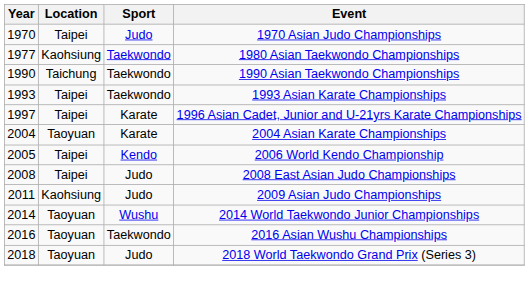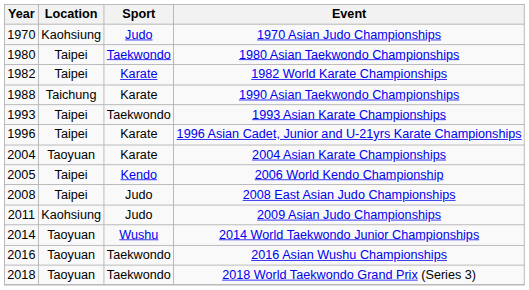1970 Asian Judo Championships | Location: Taipei -> Kaohsiung
1980 Asian Taekwondo Championships | Year: 1977 -> 1980
1980 Asian Taekwondo Championships | Location: Kaohsiung -> Taipei
+ row: 1982 | Taipei | Karate | 1982 World Karate Championships
1990 Asian Taekwondo Championships | Year: 1990 -> 1988
1990 Asian Taekwondo Championships | Sport: Taekwondo -> Karate
1996 Asian Cadet, Junior and U-21yrs Karate Championships | Year: 1997 -> 1996
2018 World Taekwondo Grand Prix (Series 3) | Sport: Judo -> Taekwondo
